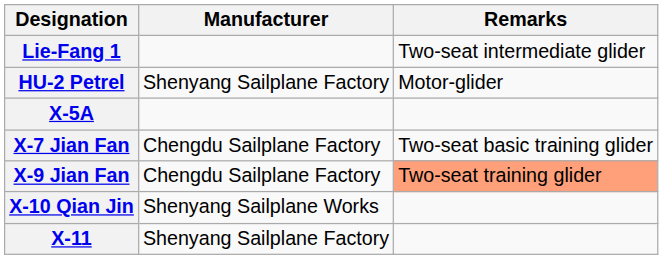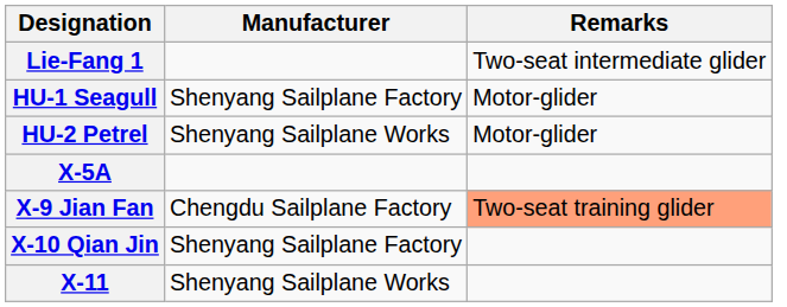+ row: HU-1 Seagull | Shenyang Sailplane Factory | Motor-glider
HU-2 Petrel | Manufacturer: Shenyang Sailplane Factory -> Shenyang Sailplane Works
- row: X-7 Jian Fan | Chengdu Sailplane Factory | Two-seat basic training glider
X-10 Qian Jin | Manufacturer: Shenyang Sailplane Works -> Shenyang Sailplane Factory
X-11 | Manufacturer: Shenyang Sailplane Factory -> Shenyang Sailplane Works
